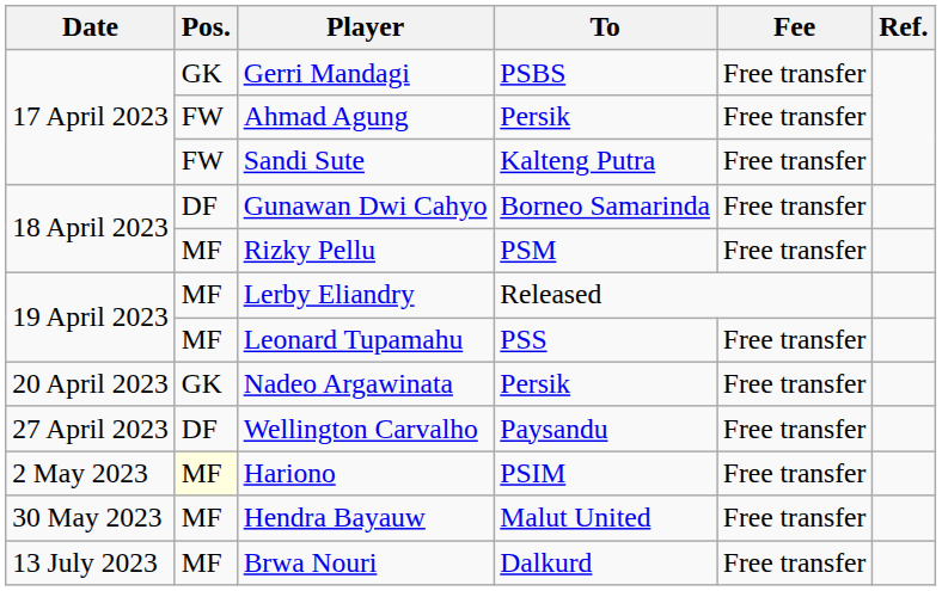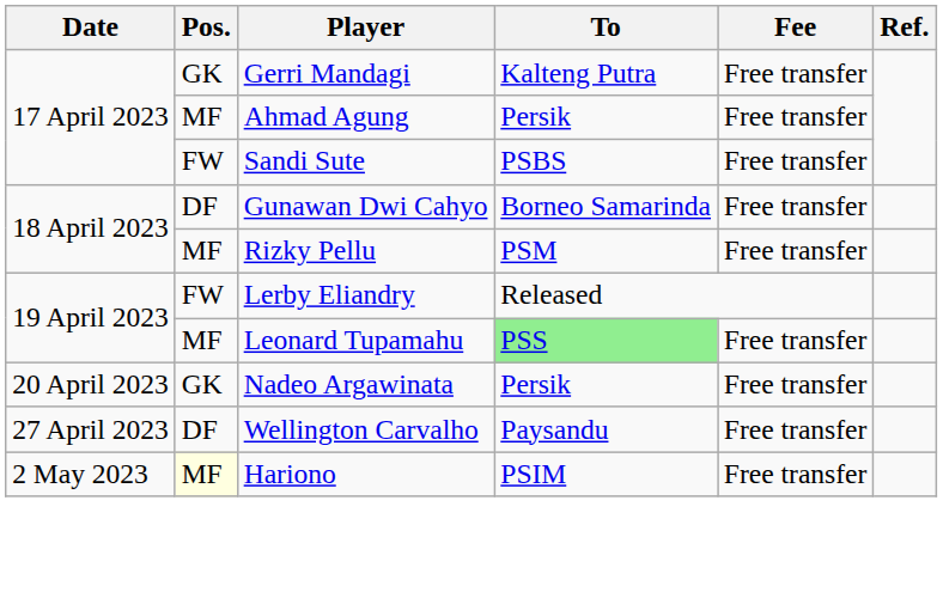Gerri Mandagi | To: PSBS -> Kalteng Putra
Ahmad Agung | Pos.: FW -> MF
Sandi Sute | To: Kalteng Putra -> PSBS
Lerby Eliandry | Pos.: MF -> FW
Leonard Tupamahu | To: no background -> lightgreen background
- row: 30 May 2023 | MF | Hendra Bayauw | Malut United | Free transfer
- row: 13 July 2023 | MF | Brwa Nouri | Dalkurd | Free transfer
